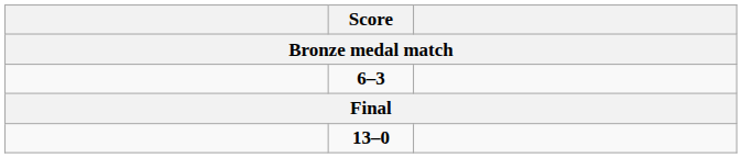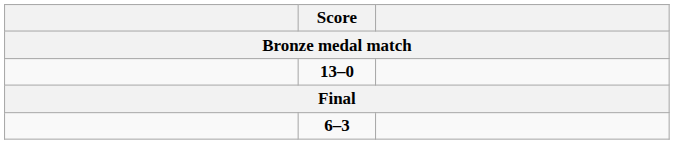rows swapped: 6–3 <-> 13–0
